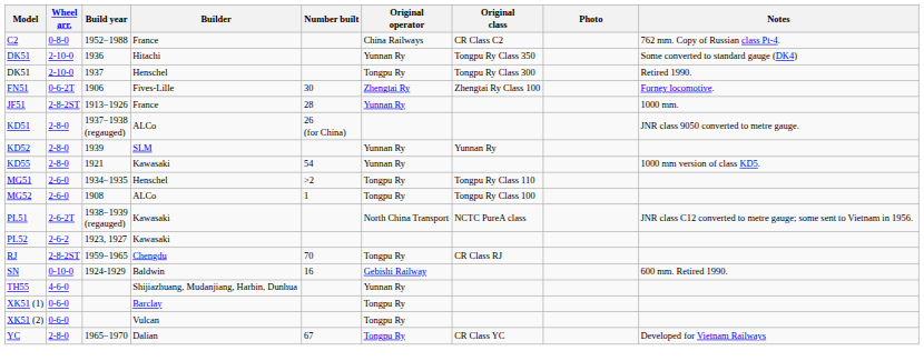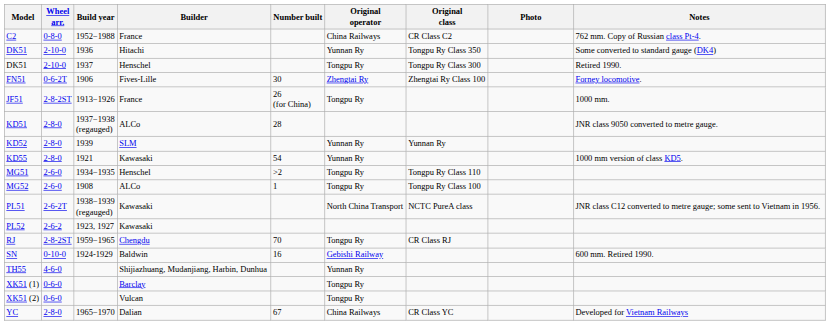JF51 | Number built: 28 -> 26 (for China)
JF51 | Original operator: Yunnan Ry -> Tongpu Ry
KD51 | Number built: 26 (for China) -> 28
YC | Original operator: Tongpu Ry -> China Railways
